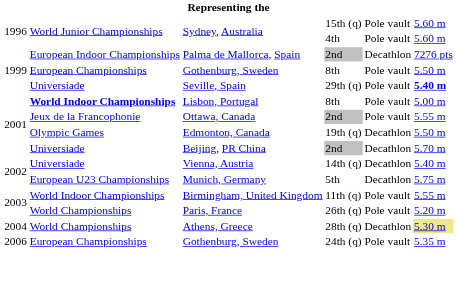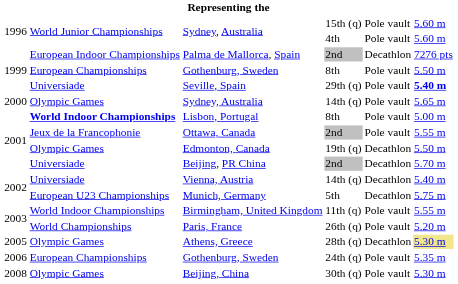+ row: 2000 | Olympic Games | Sydney, Australia | 14th (q) | Pole vault | 5.65 m
Athens, Greece | column 1: 2004 -> 2005
Athens, Greece | column 2: World Championships -> Olympic Games
+ row: 2008 | Olympic Games | Beijing, China | 30th (q) | Pole vault | 5.30 m
